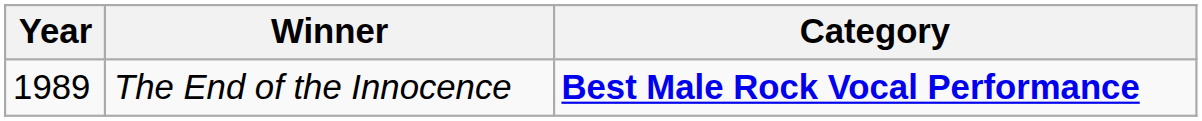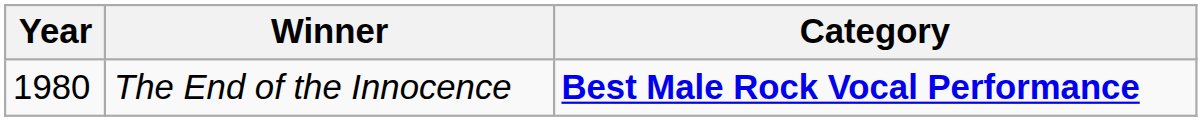The End of the Innocence | Year: 1989 -> 1980
